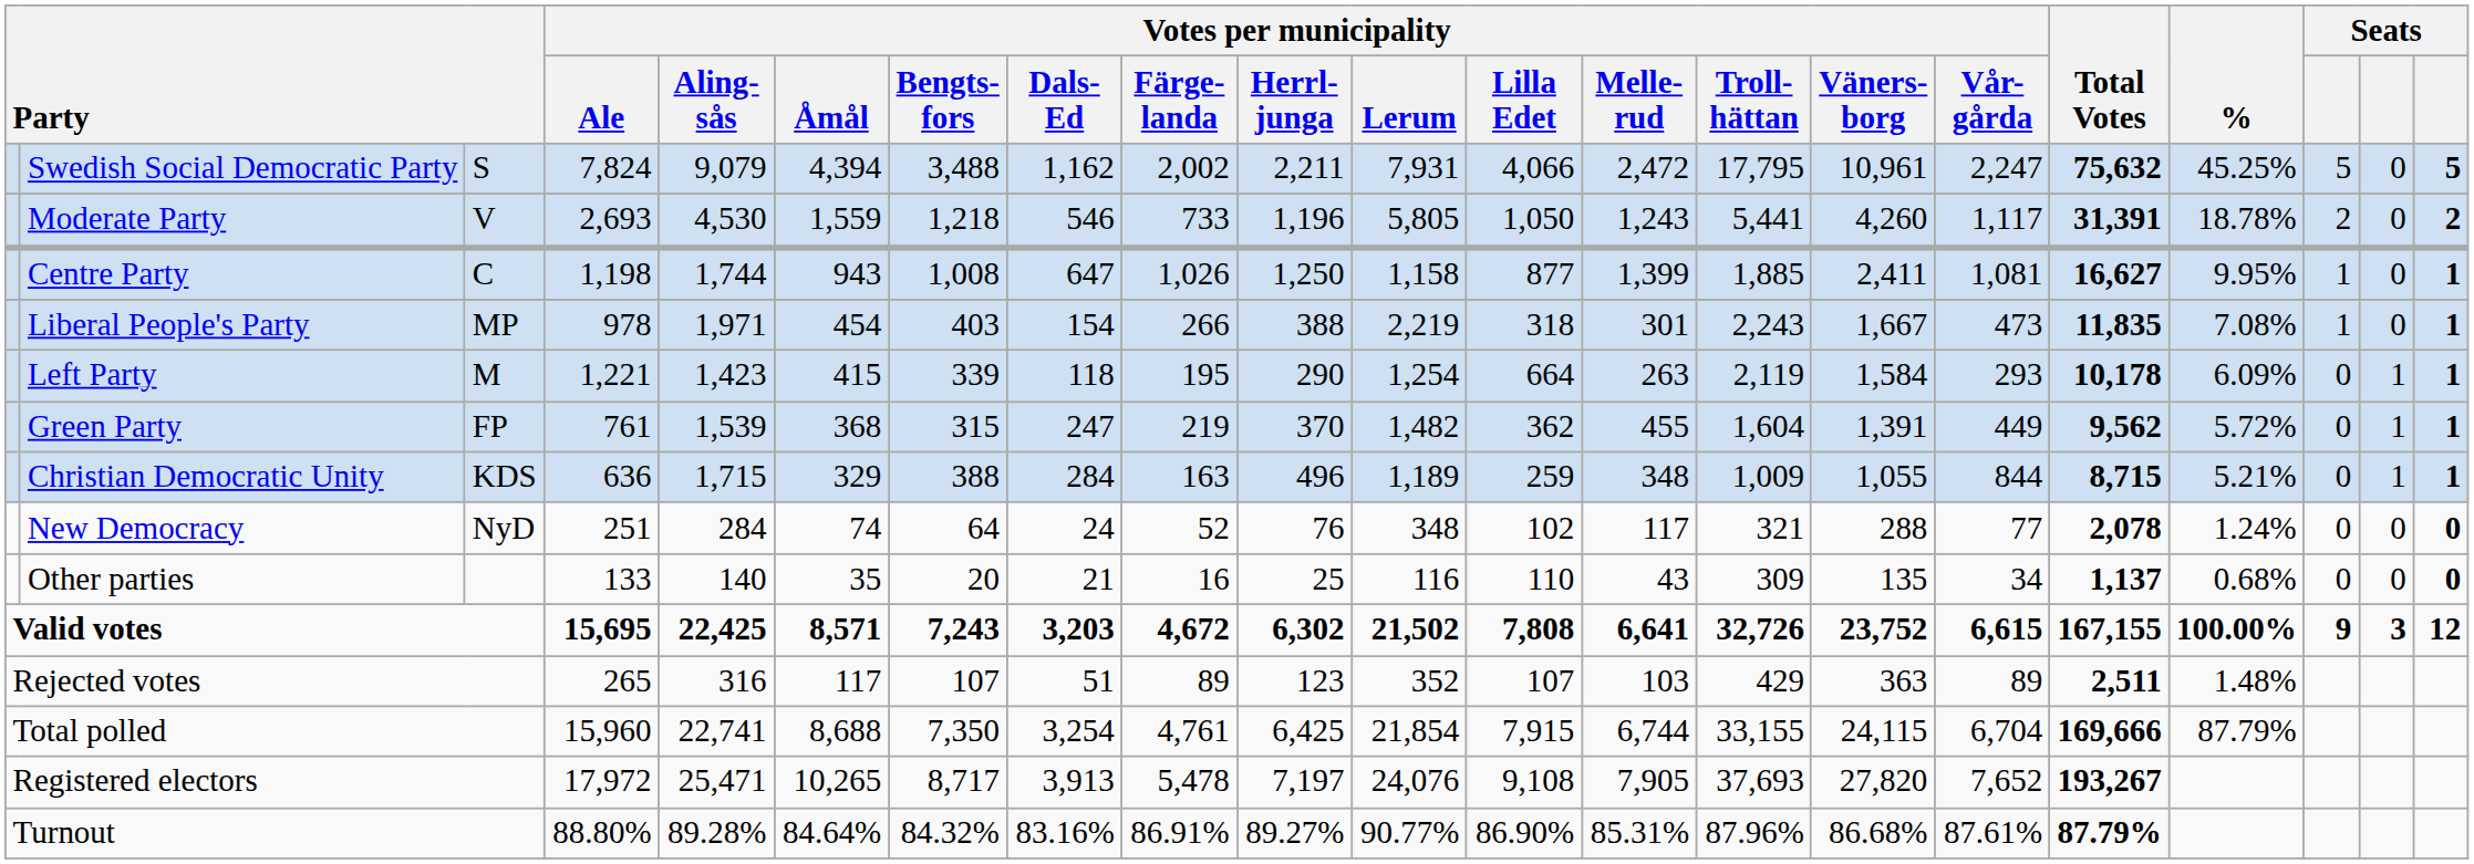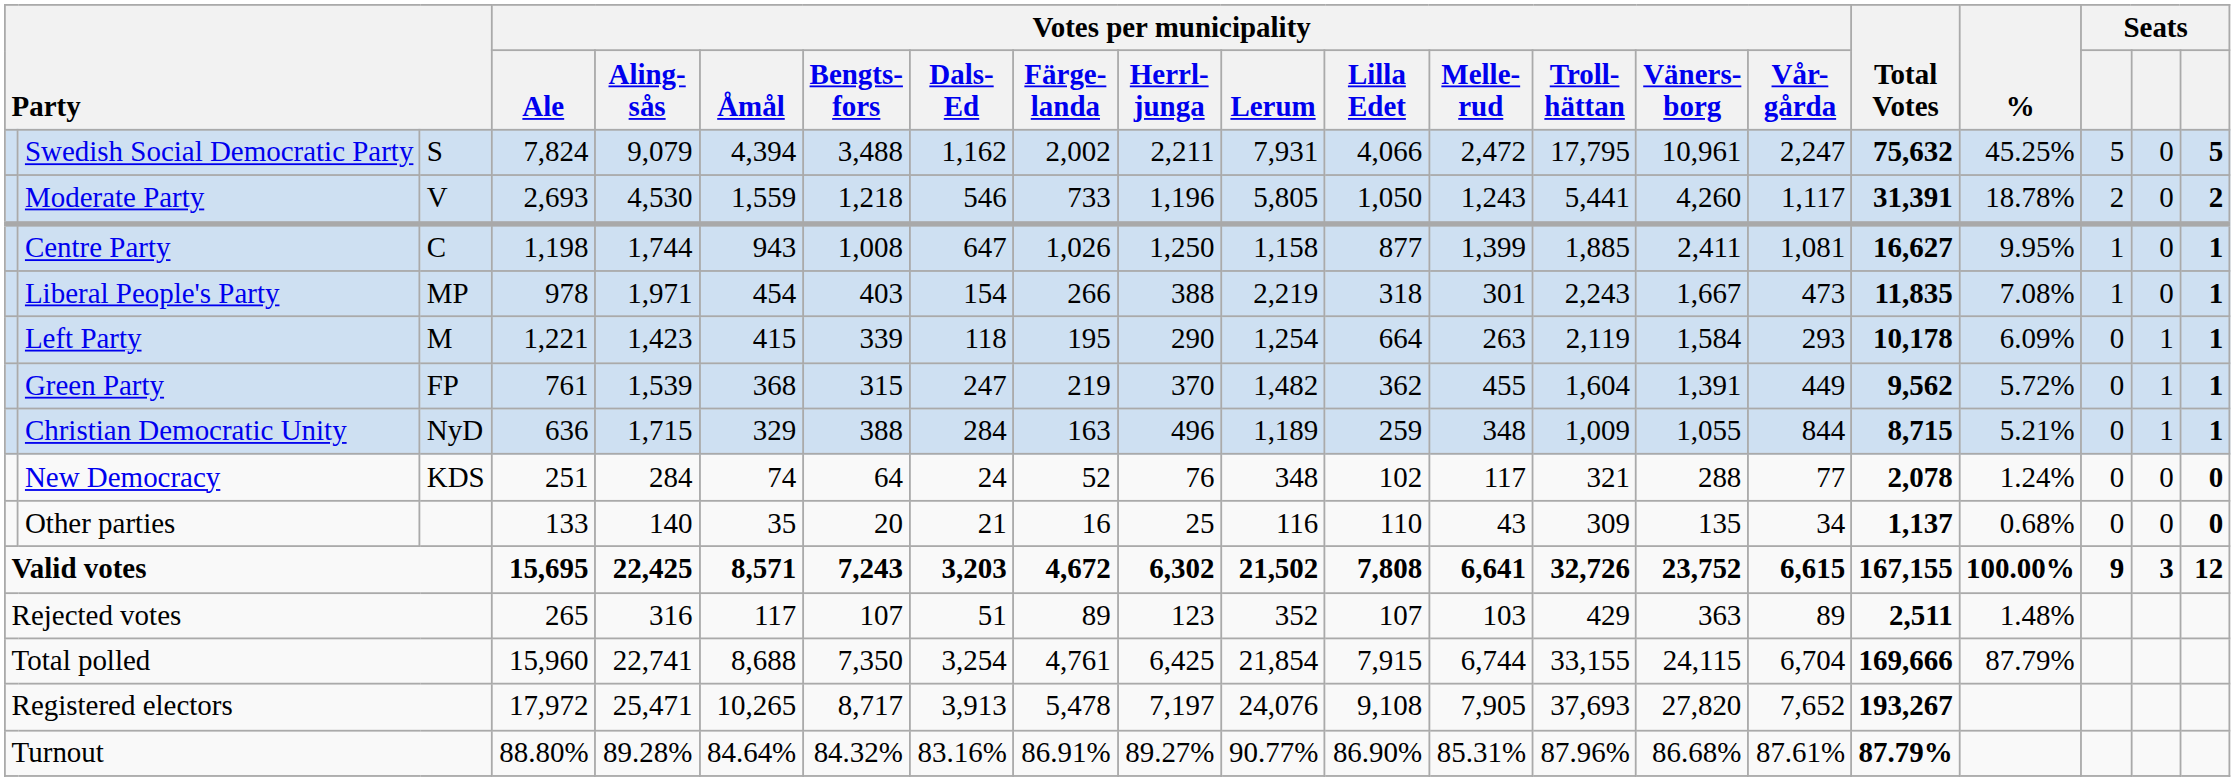Christian Democratic Unity | column 3: KDS -> NyD
New Democracy | column 3: NyD -> KDS
